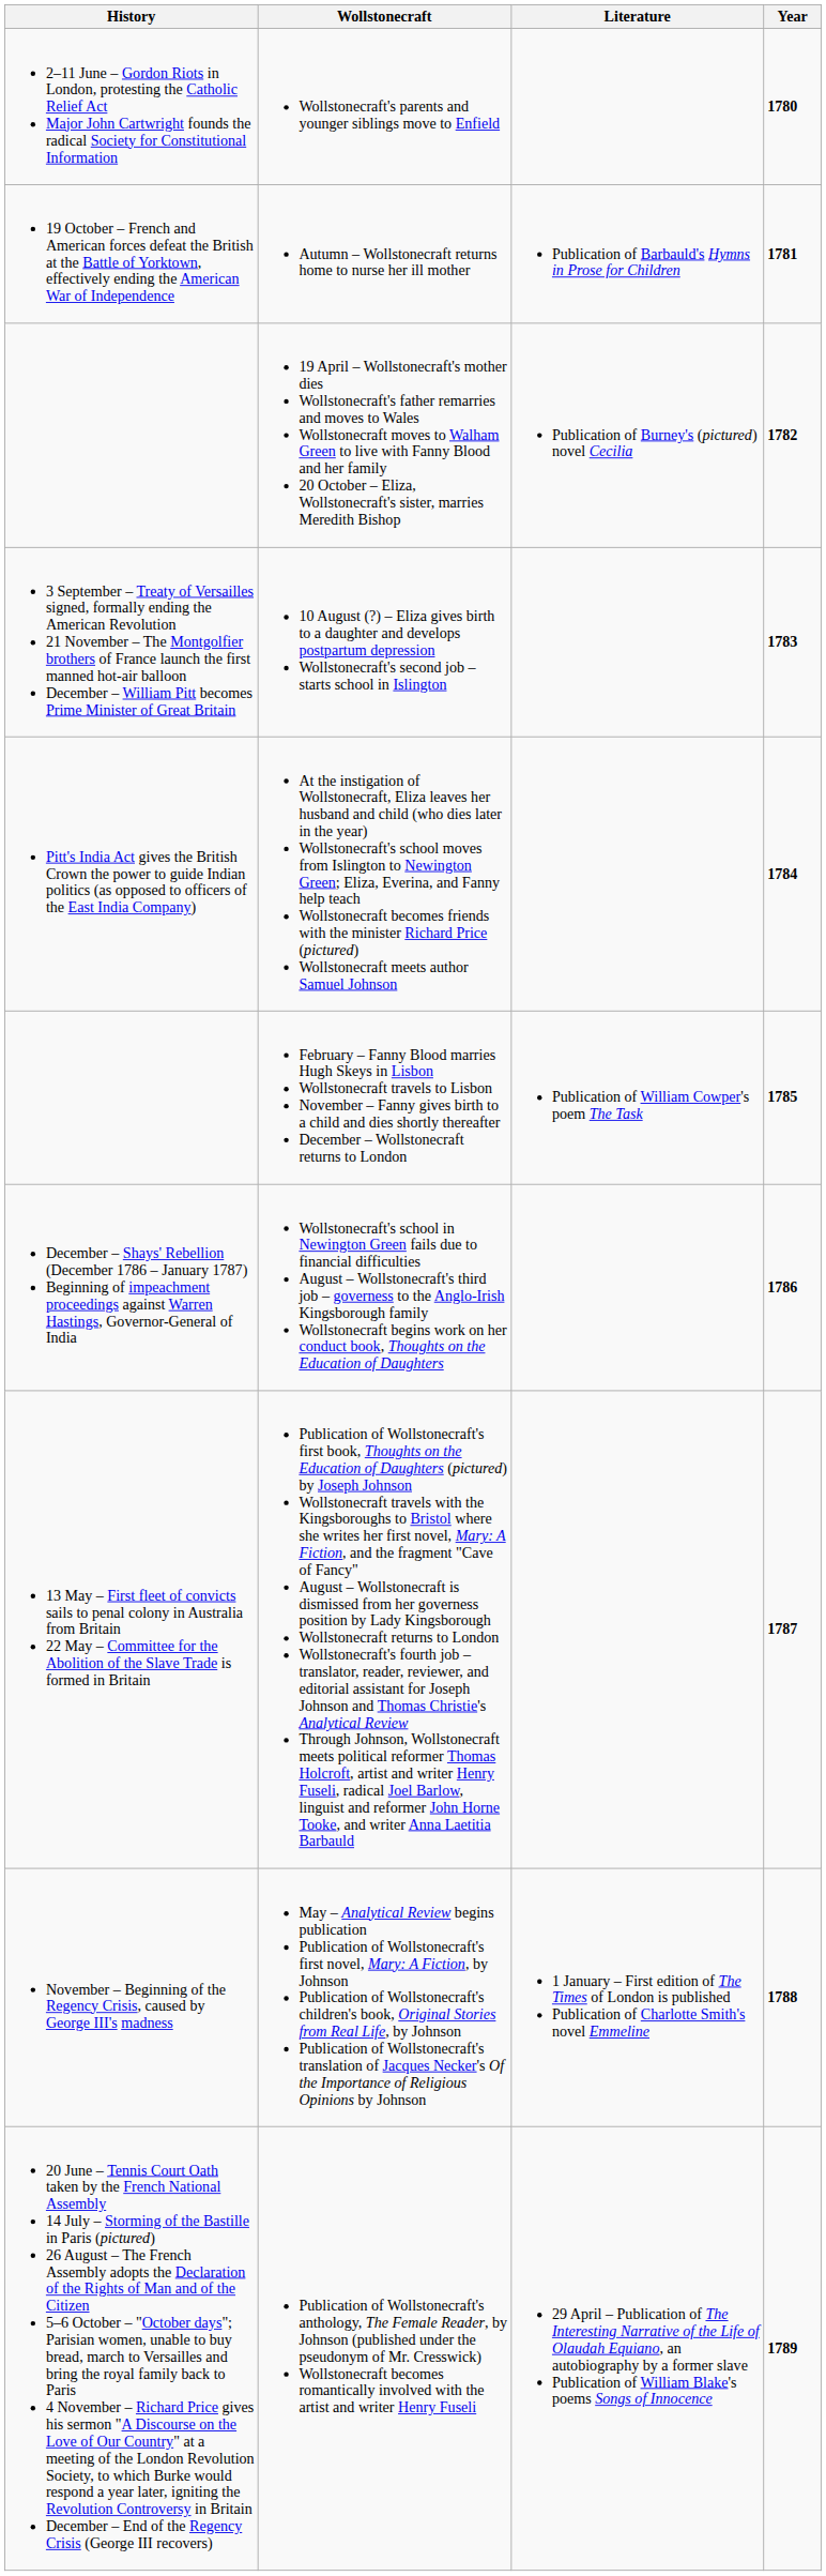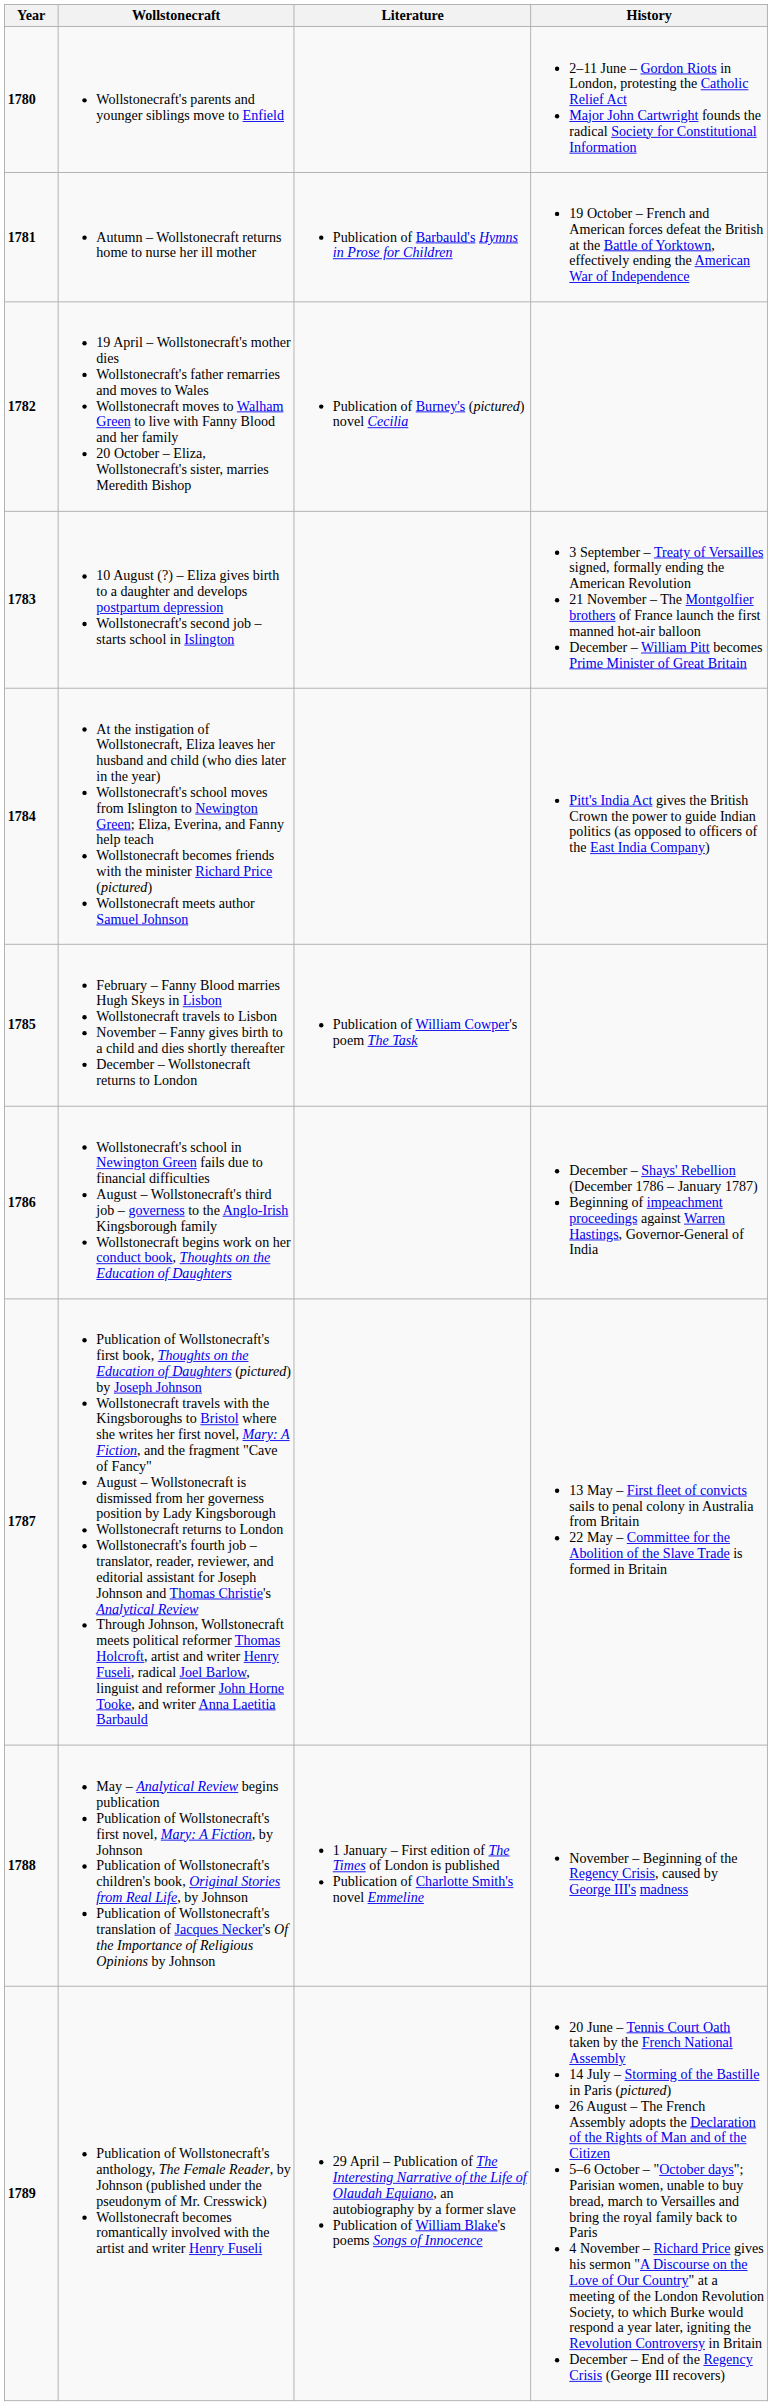columns swapped: Year <-> History
